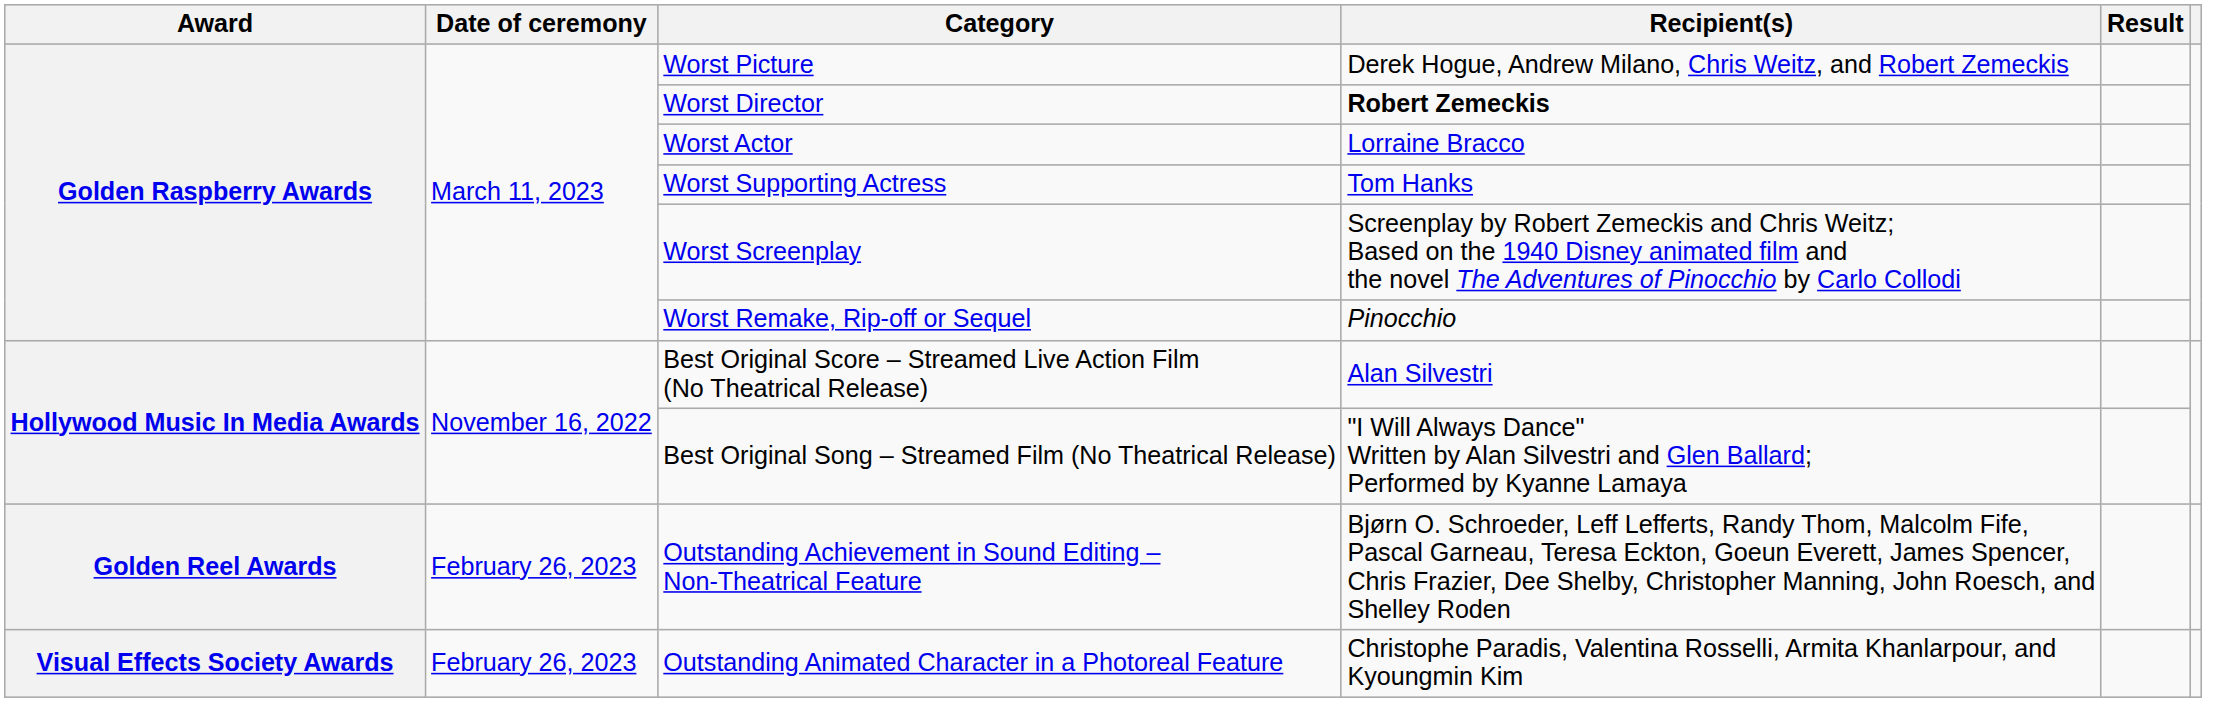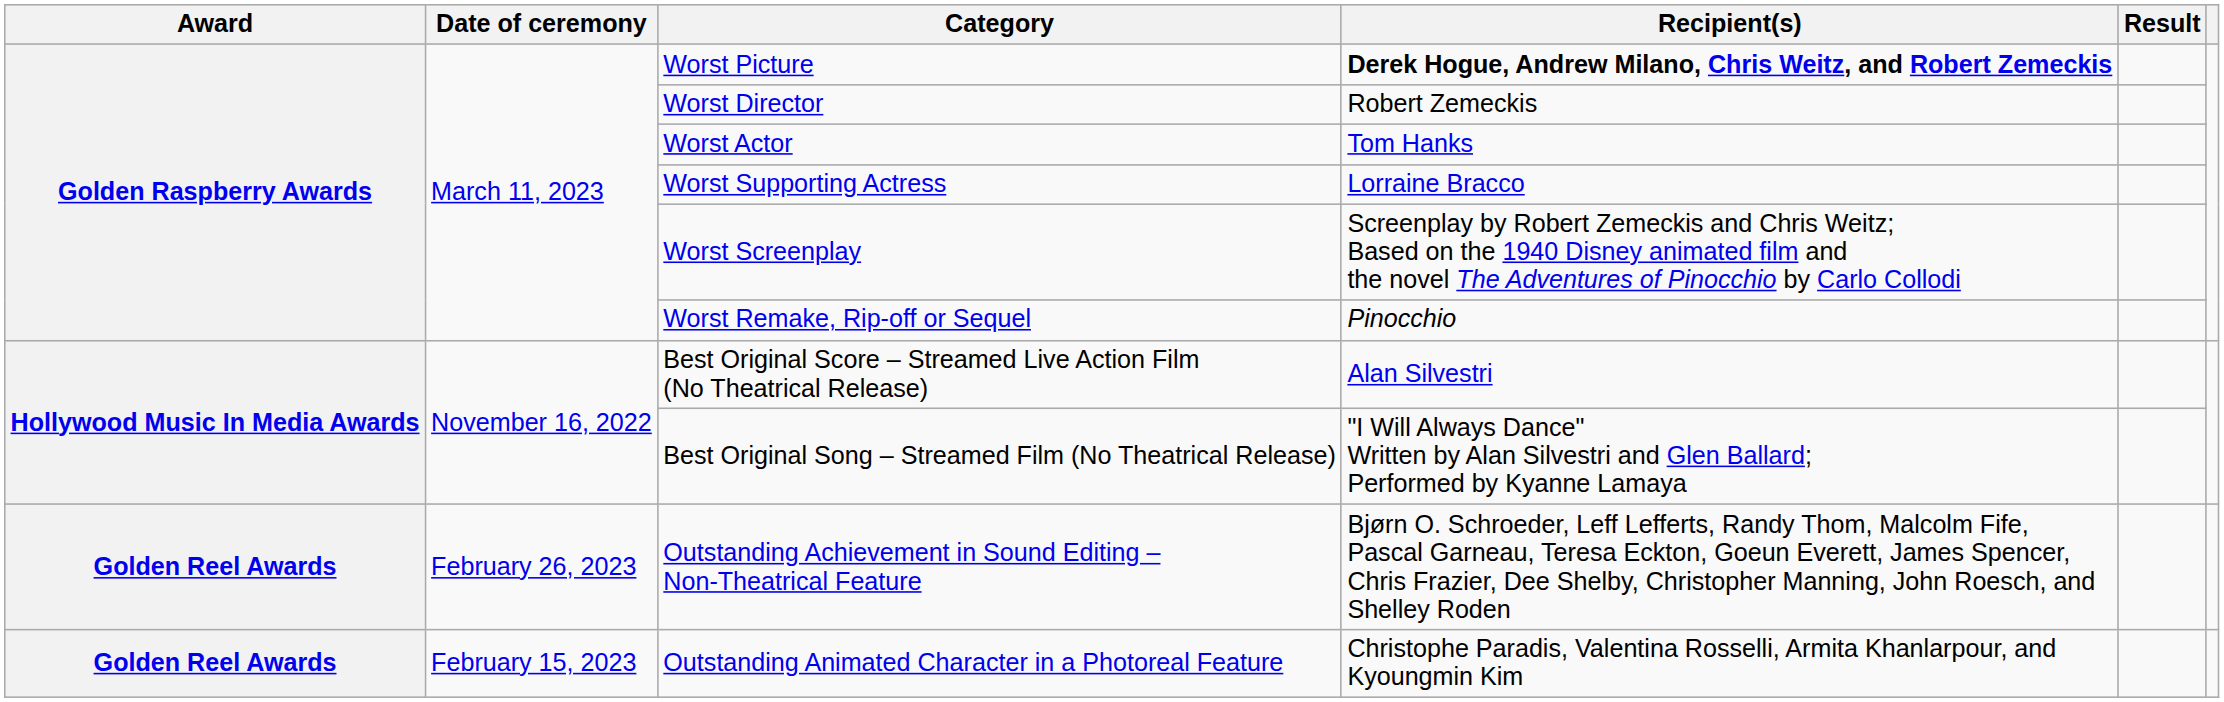Worst Picture | Recipient(s): normal -> bold
Worst Director | Recipient(s): bold -> normal
Worst Actor | Recipient(s): Lorraine Bracco -> Tom Hanks
Worst Supporting Actress | Recipient(s): Tom Hanks -> Lorraine Bracco
Outstanding Animated Character in a Photoreal Feature | Award: Visual Effects Society Awards -> Golden Reel Awards
Outstanding Animated Character in a Photoreal Feature | Date of ceremony: February 26, 2023 -> February 15, 2023
